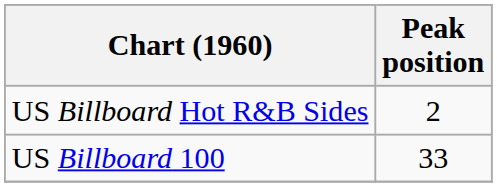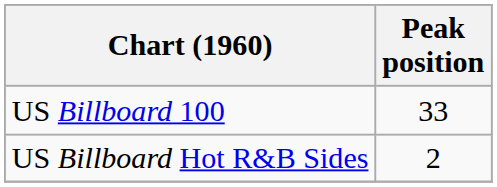rows swapped: US Billboard 100 <-> US Billboard Hot R&B Sides
